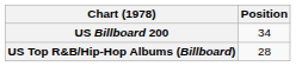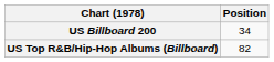US Top R&B/Hip-Hop Albums (Billboard) | Position: 28 -> 82
